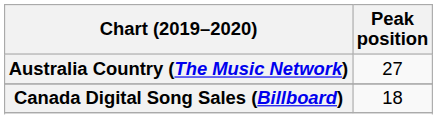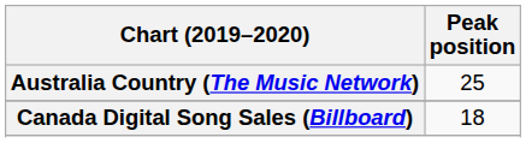Australia Country (The Music Network) | Peak position: 27 -> 25
